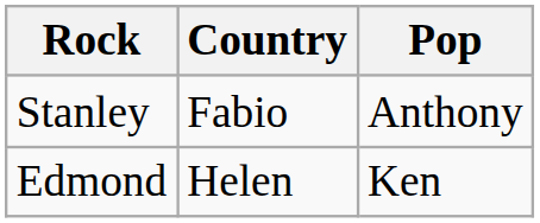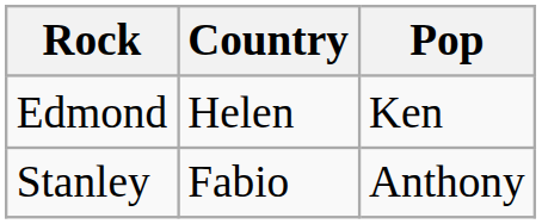rows swapped: Stanley <-> Edmond
